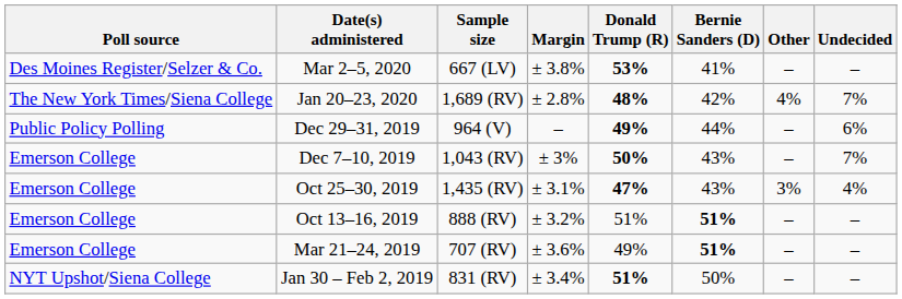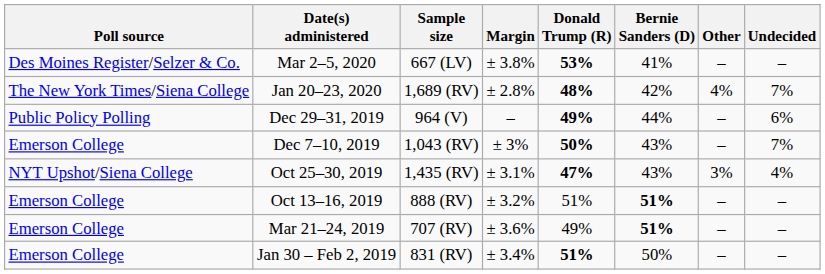Oct 25–30, 2019 | Poll source: Emerson College -> NYT Upshot/Siena College
Jan 30 – Feb 2, 2019 | Poll source: NYT Upshot/Siena College -> Emerson College
